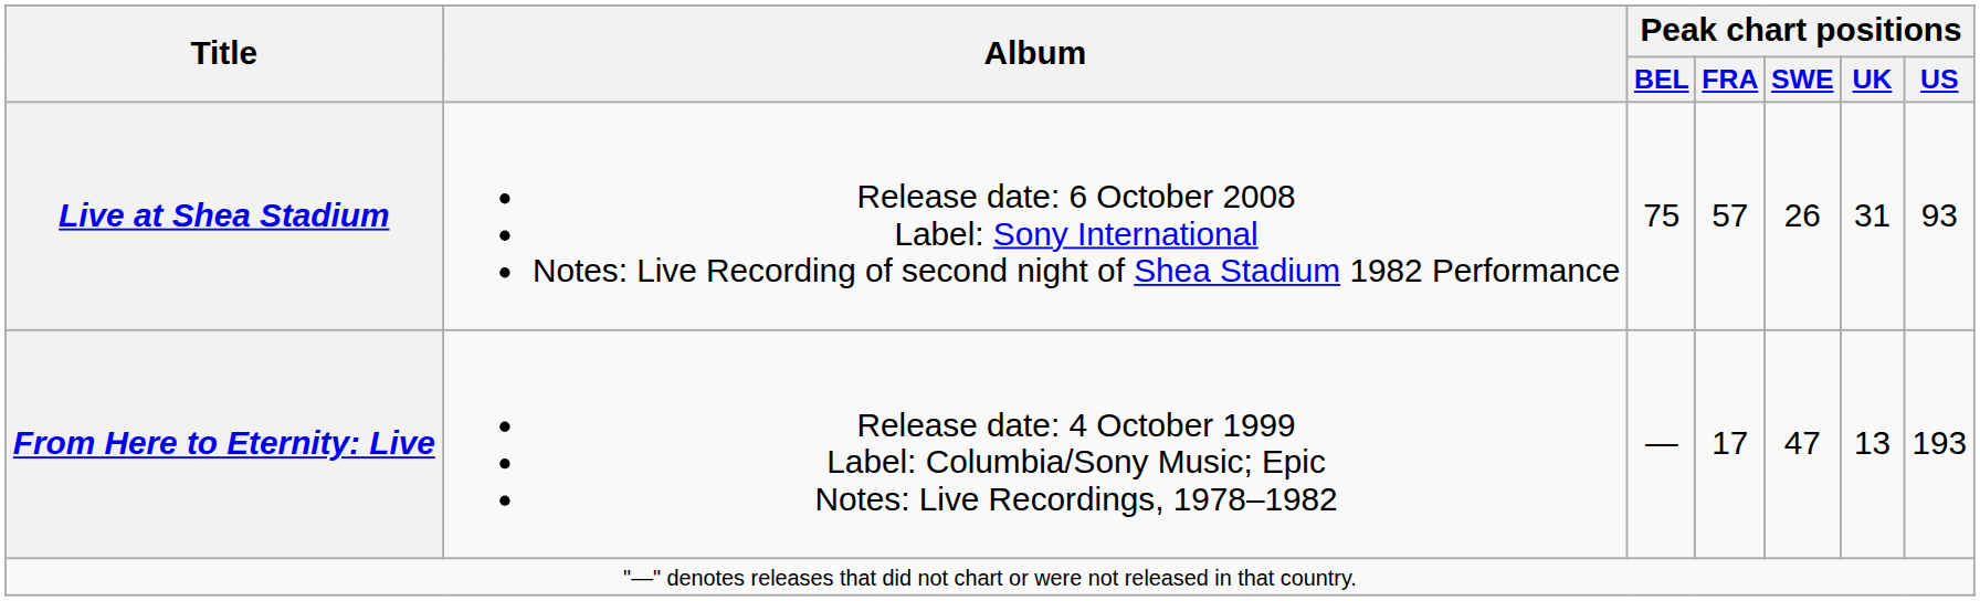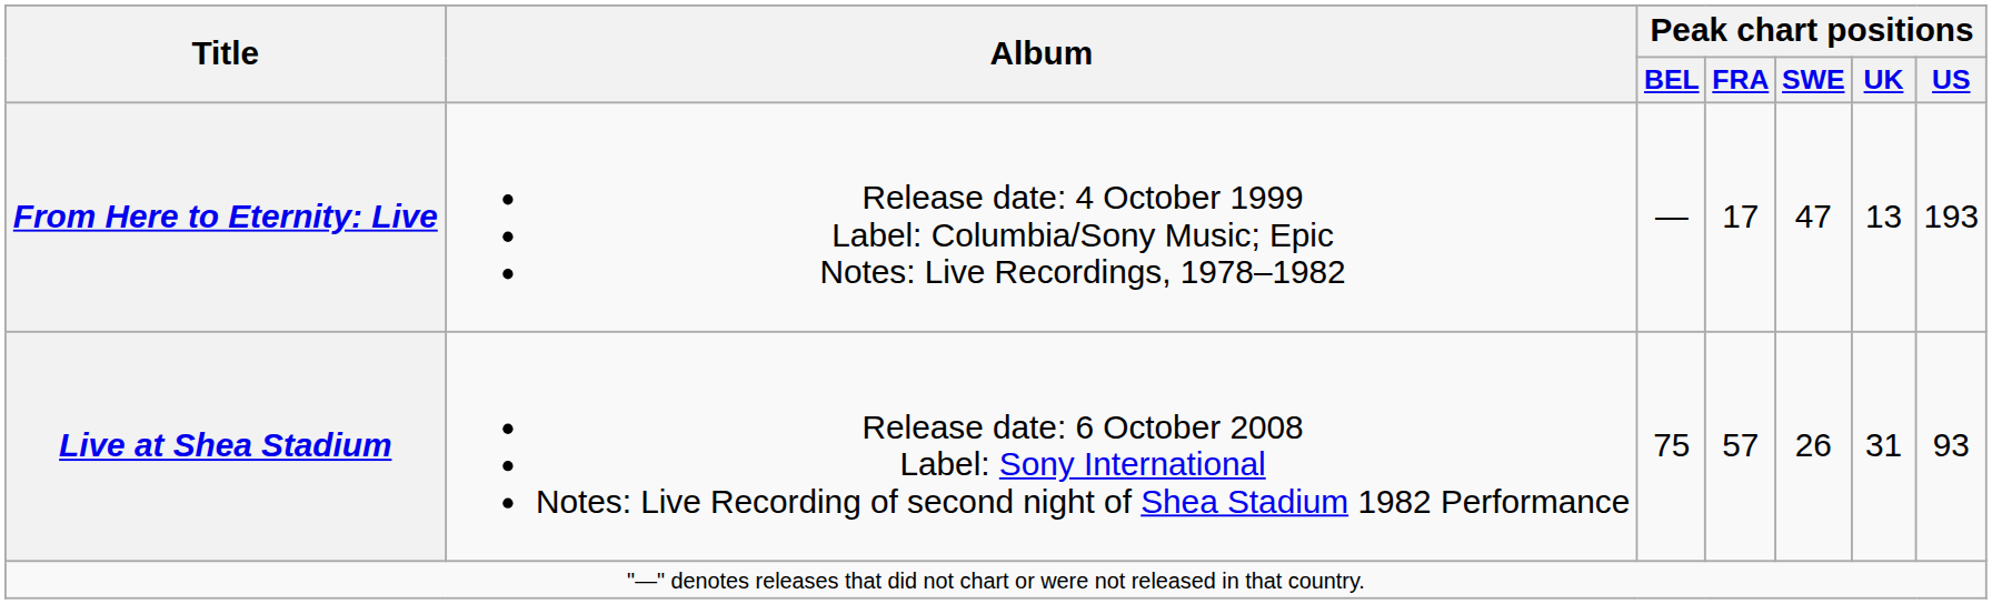rows swapped: From Here to Eternity: Live <-> Live at Shea Stadium
